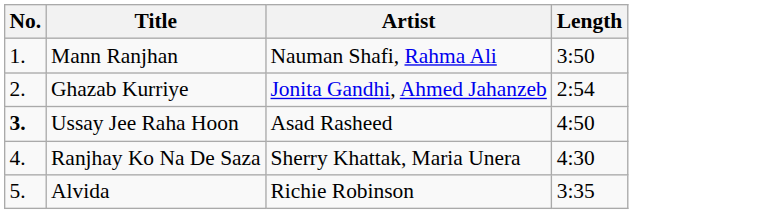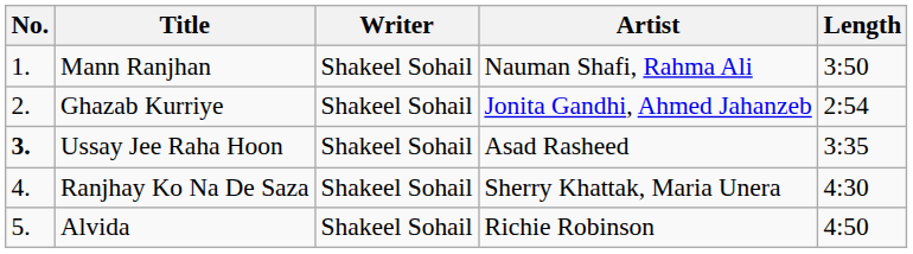+ column: Writer | Shakeel Sohail | Shakeel Sohail | Shakeel Sohail | Shakeel Sohail | Shakeel Sohail
Ussay Jee Raha Hoon | Length: 4:50 -> 3:35
Alvida | Length: 3:35 -> 4:50
